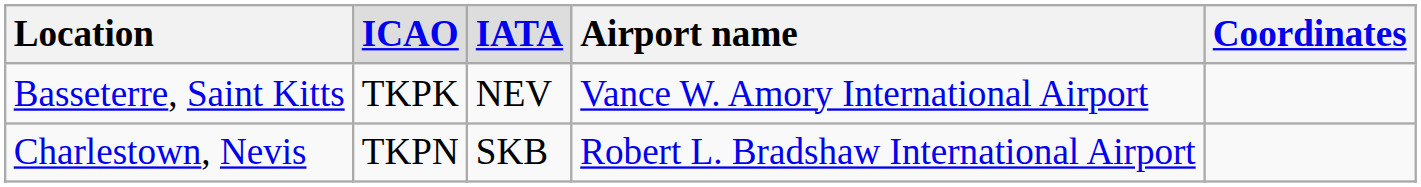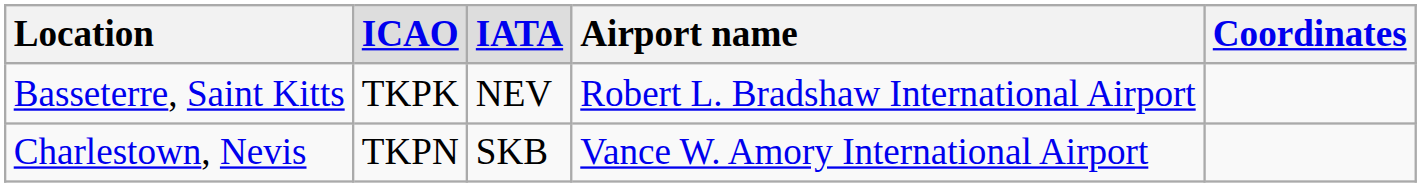Basseterre, Saint Kitts | column 4: Vance W. Amory International Airport -> Robert L. Bradshaw International Airport
Charlestown, Nevis | column 4: Robert L. Bradshaw International Airport -> Vance W. Amory International Airport
